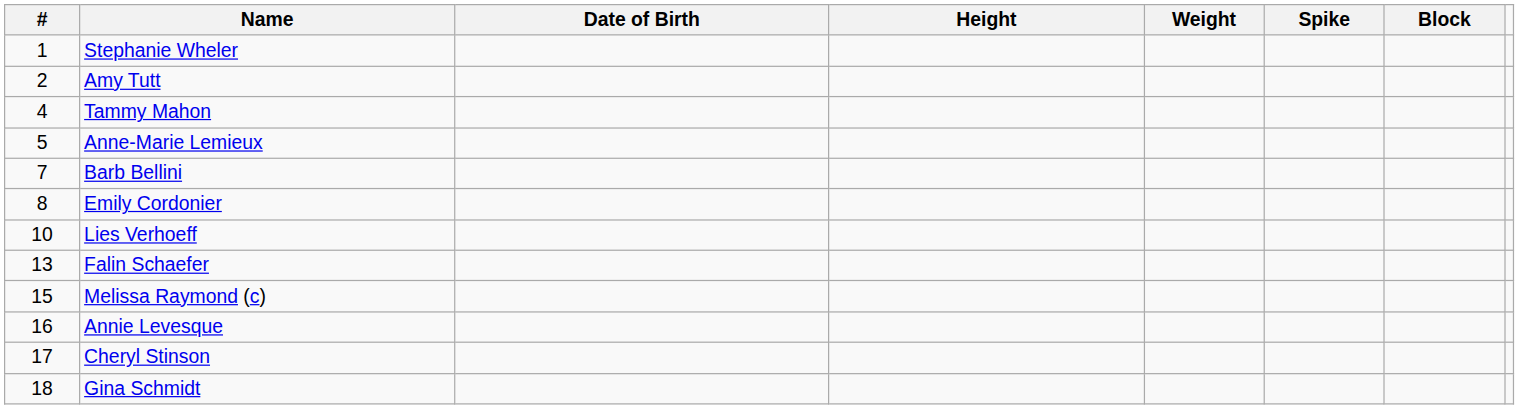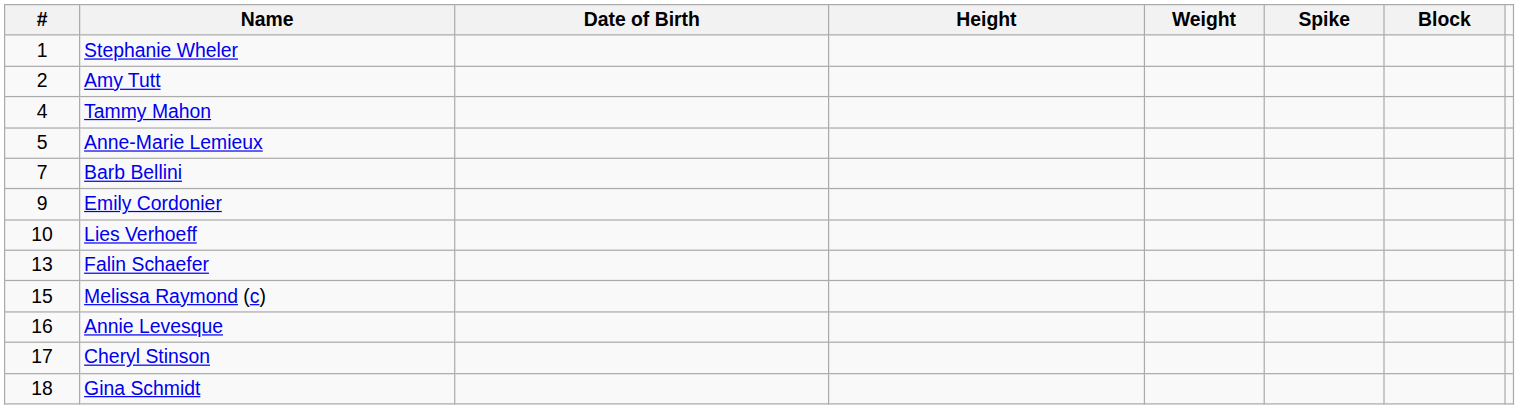Emily Cordonier | #: 8 -> 9
